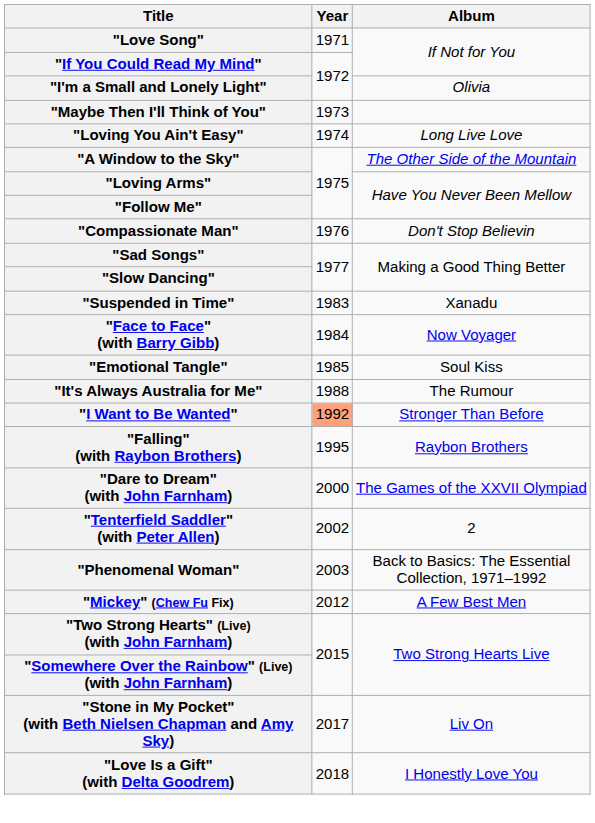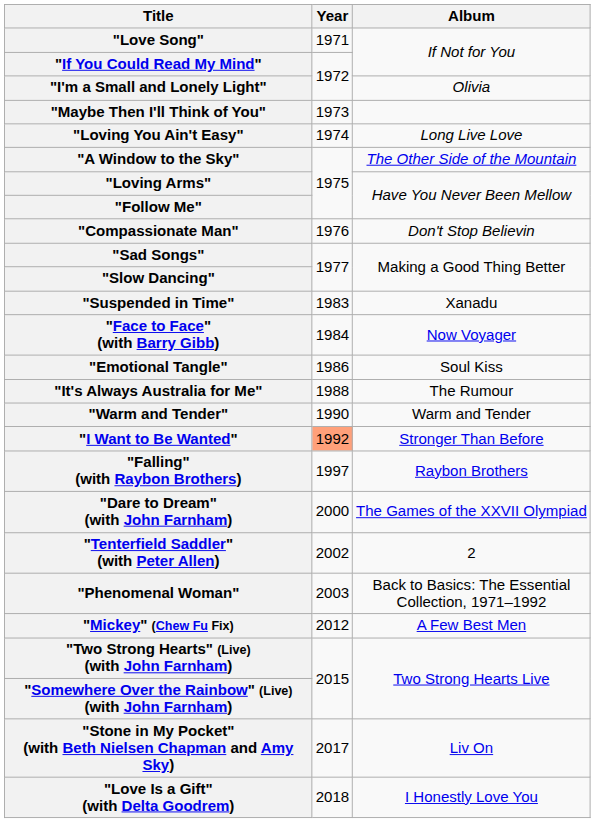"Emotional Tangle" | Year: 1985 -> 1986
+ row: "Warm and Tender" | 1990 | Warm and Tender
"Falling" (with Raybon Brothers) | Year: 1995 -> 1997
